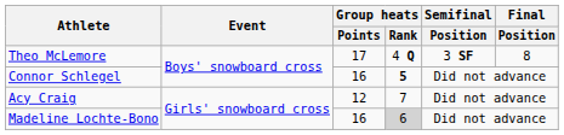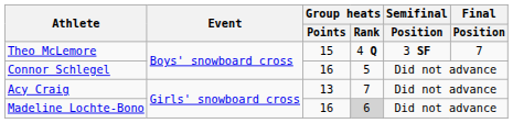Theo McLemore | Group heats / Points: 17 -> 15
Theo McLemore | Final / Position: 8 -> 7
Connor Schlegel | Group heats / Rank: bold -> normal
Acy Craig | Group heats / Points: 12 -> 13
